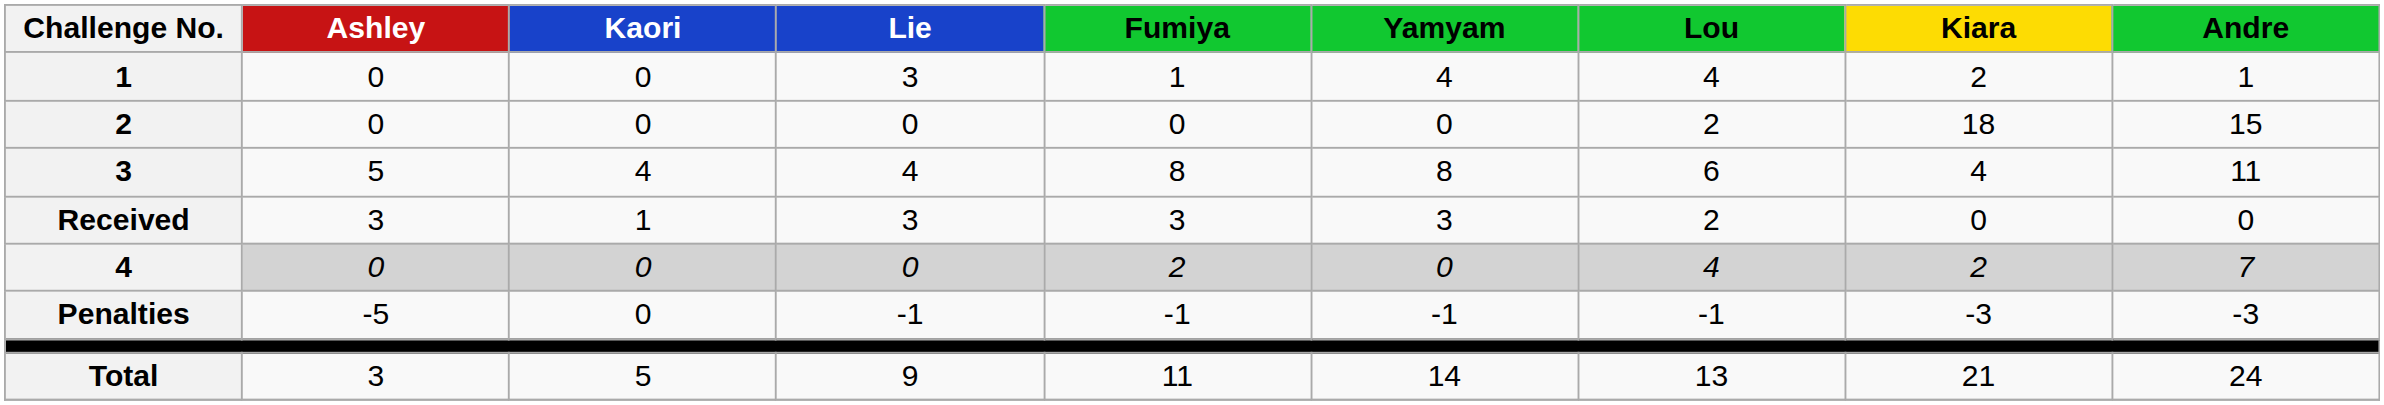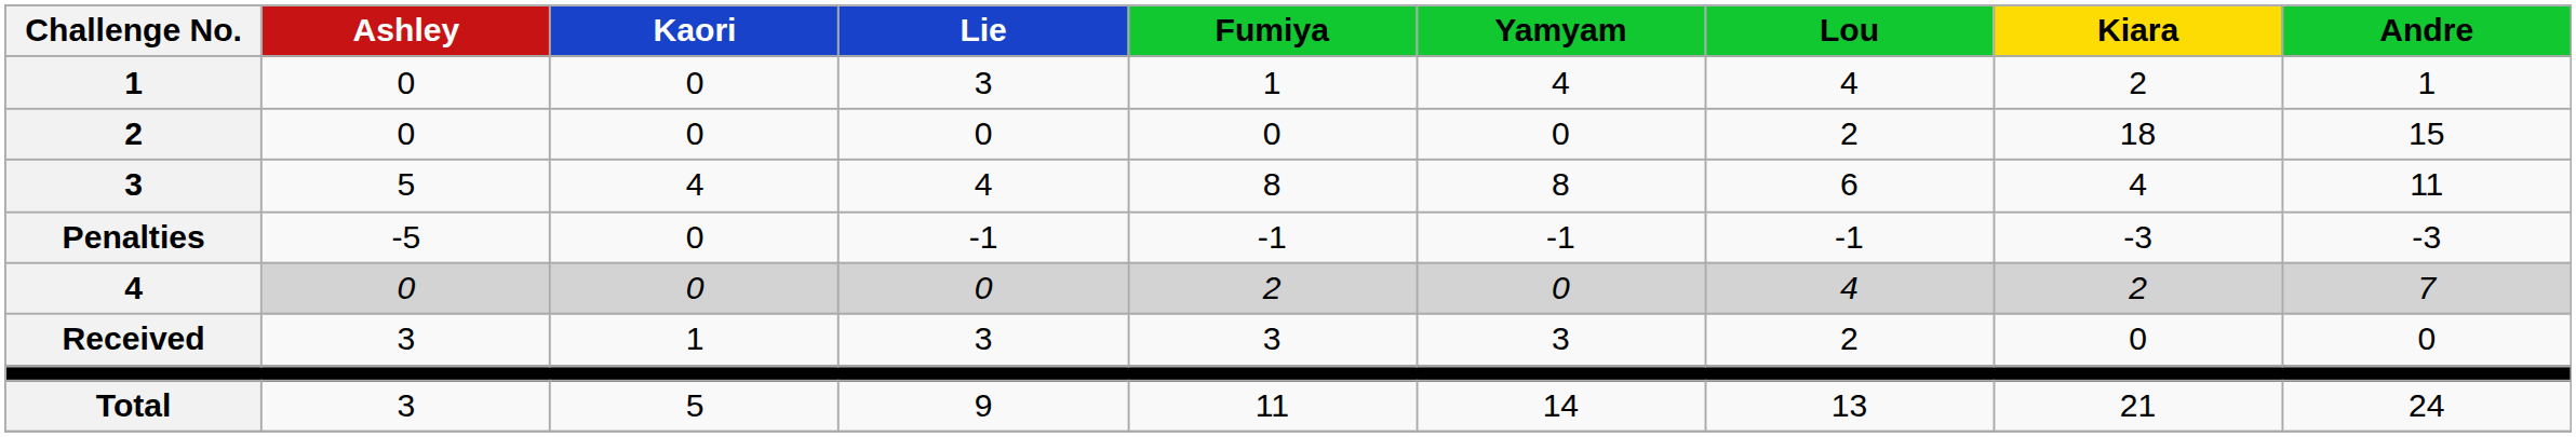rows swapped: Penalties <-> Received
